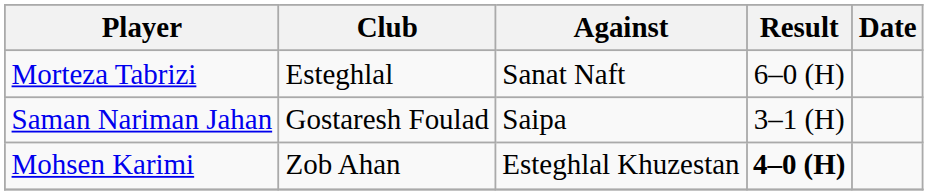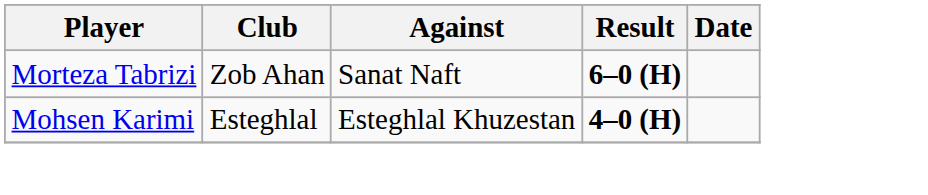Morteza Tabrizi | Club: Esteghlal -> Zob Ahan
Morteza Tabrizi | Result: normal -> bold
- row: Saman Nariman Jahan | Gostaresh Foulad | Saipa | 3–1 (H)
Mohsen Karimi | Club: Zob Ahan -> Esteghlal
